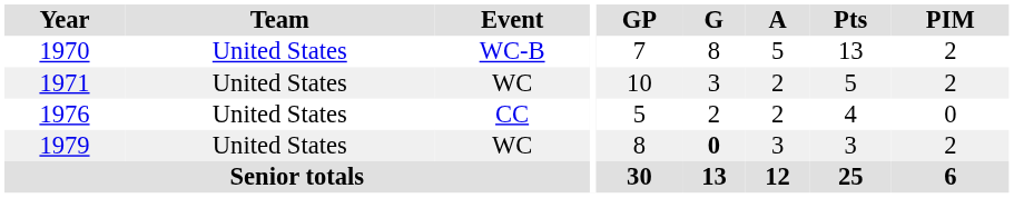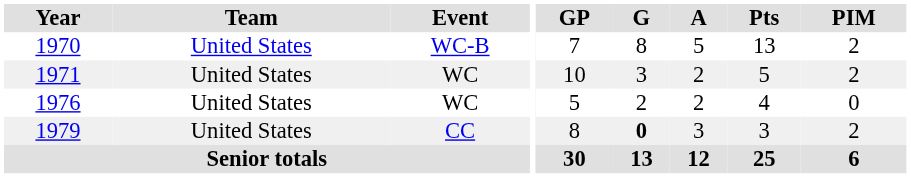1976 | Event: CC -> WC
1979 | Event: WC -> CC
